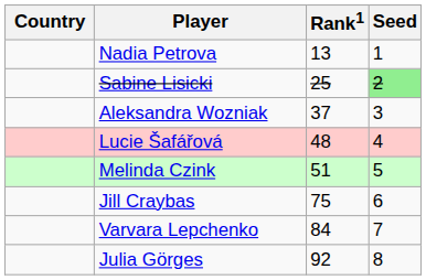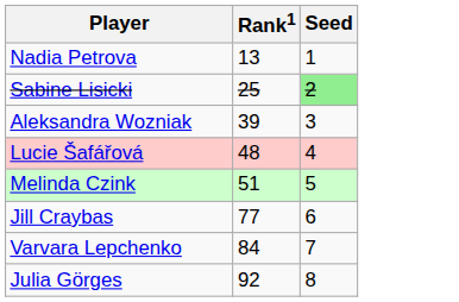- column: Country
Aleksandra Wozniak | Rank1: 37 -> 39
Jill Craybas | Rank1: 75 -> 77
